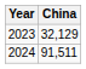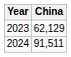2023 | China: 32,129 -> 62,129
